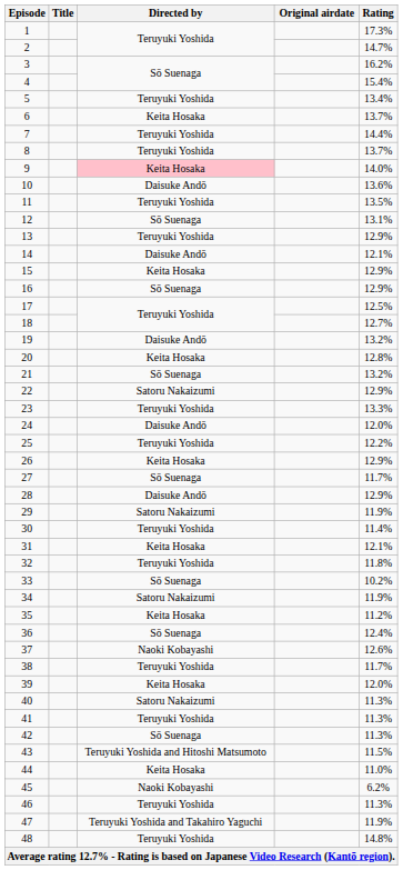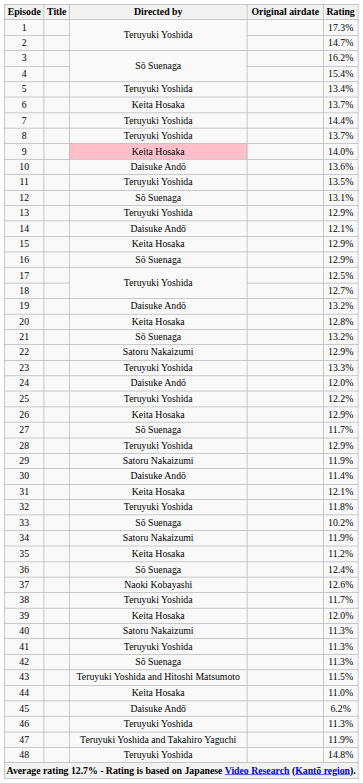28 | Directed by: Daisuke Andō -> Teruyuki Yoshida
30 | Directed by: Teruyuki Yoshida -> Daisuke Andō
45 | Directed by: Naoki Kobayashi -> Daisuke Andō
